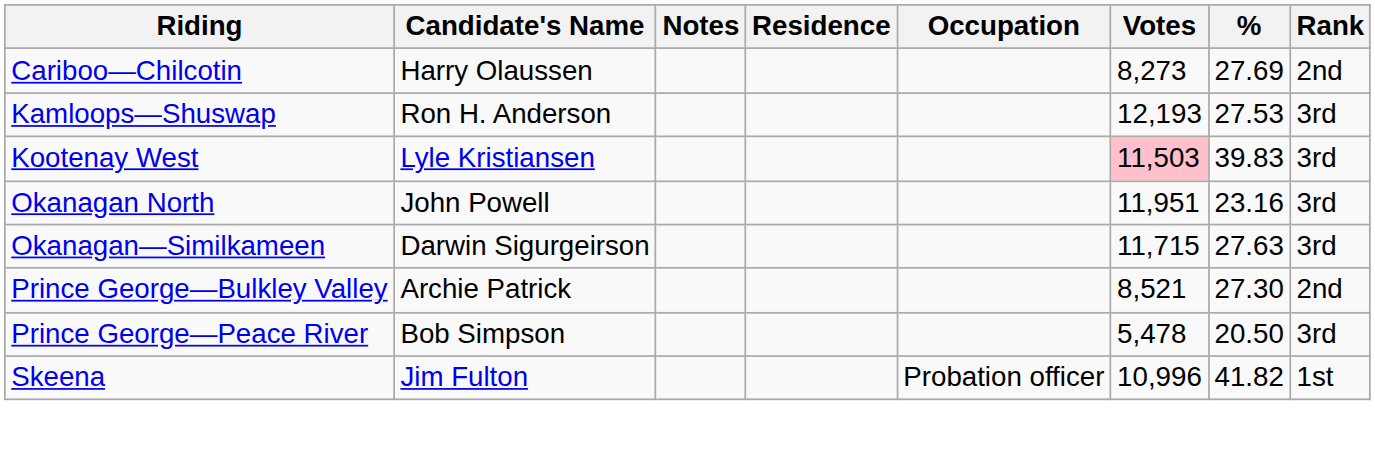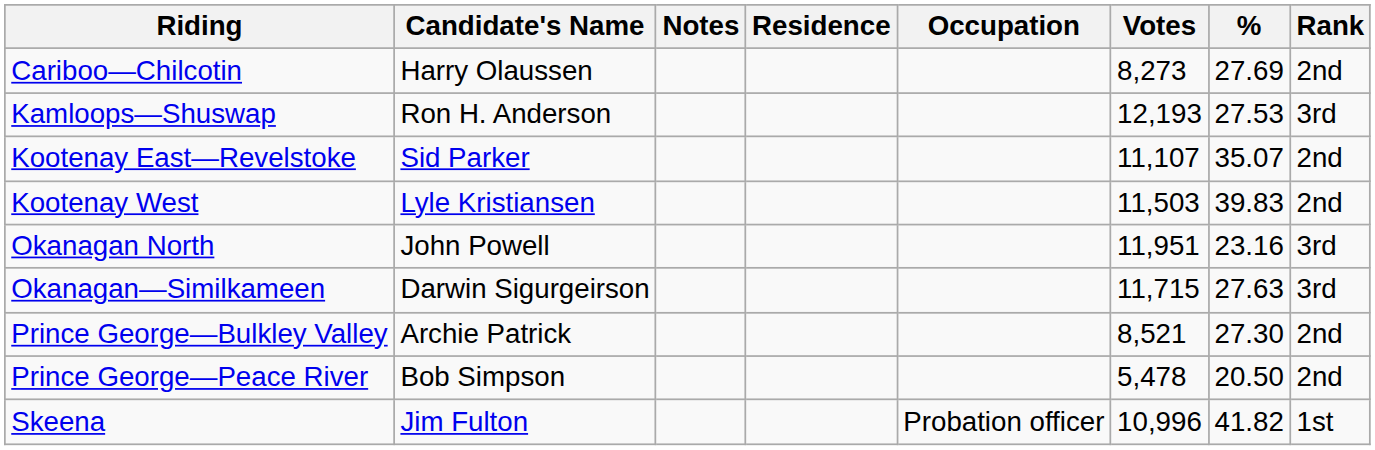+ row: Kootenay East—Revelstoke | Sid Parker | 11,107 | 35.07 | 2nd
Kootenay West | Votes: pink background -> no background
Kootenay West | Rank: 3rd -> 2nd
Prince George—Peace River | Rank: 3rd -> 2nd
